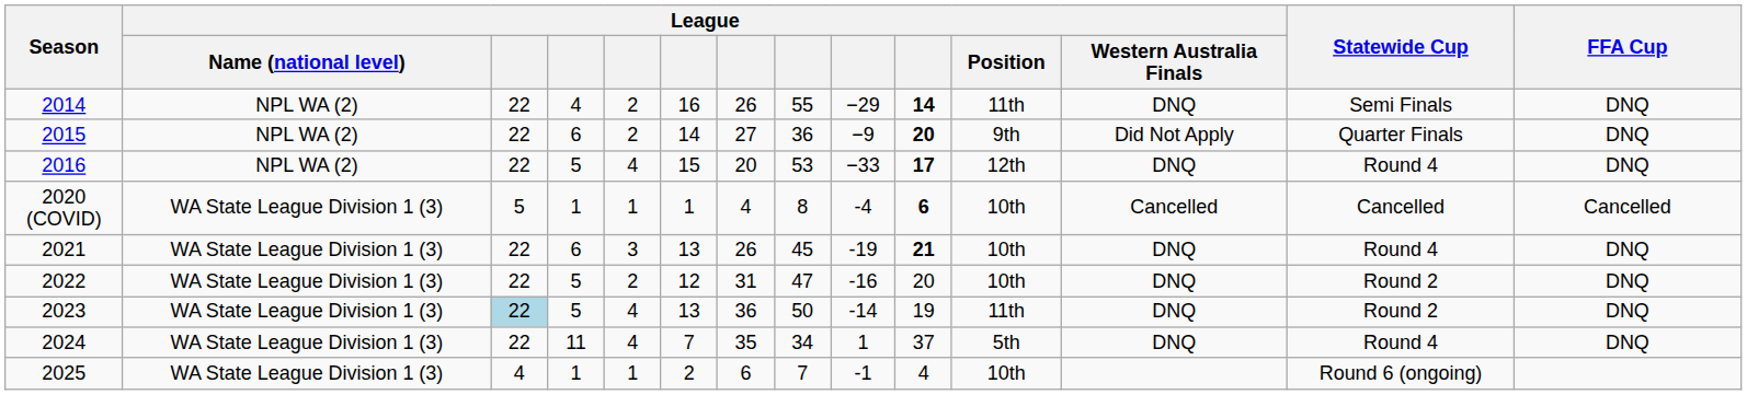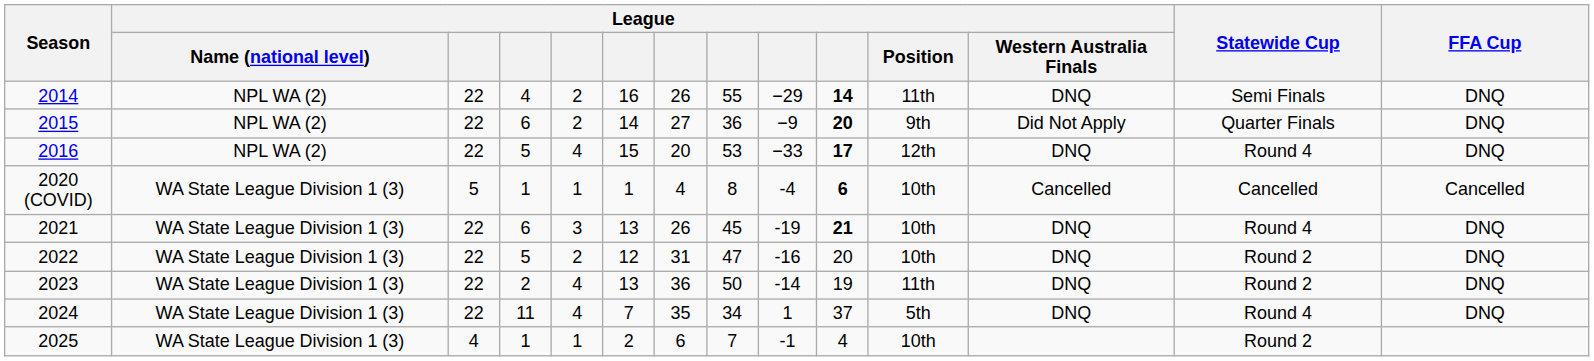2023 | column 3: lightblue background -> no background
2023 | column 4: 5 -> 2
2025 | Statewide Cup: Round 6 (ongoing) -> Round 2
